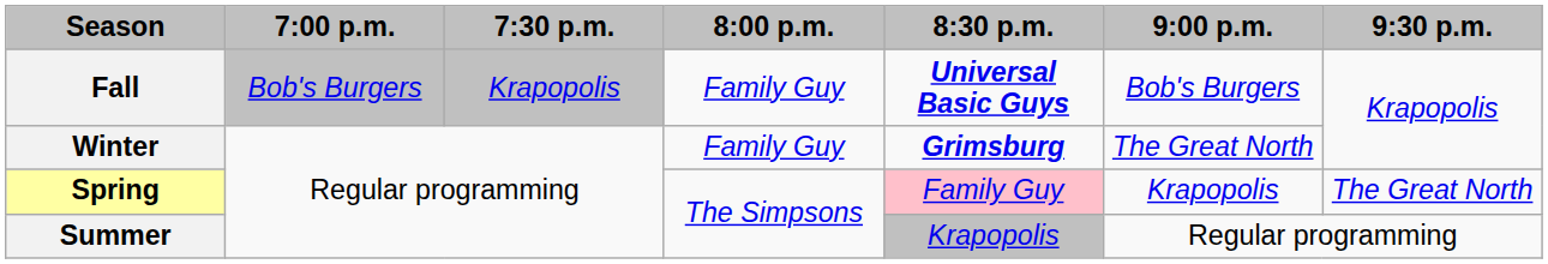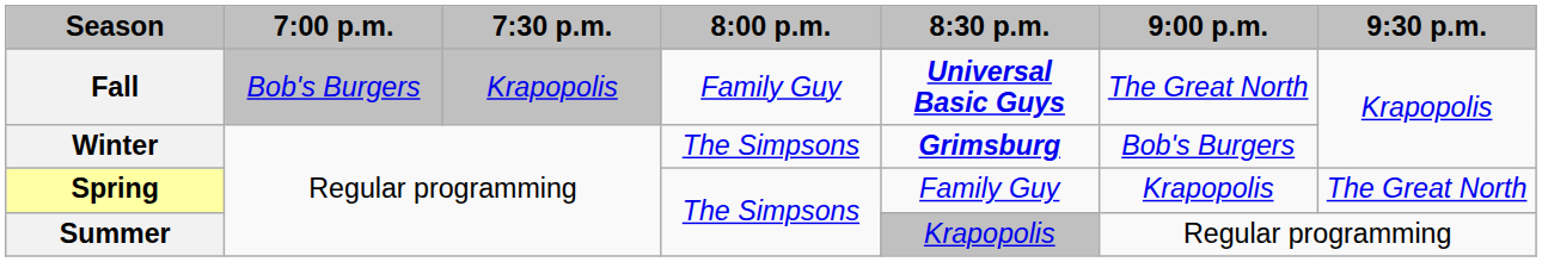Fall | 9:00 p.m.: Bob's Burgers -> The Great North
Winter | 8:00 p.m.: Family Guy -> The Simpsons
Winter | 9:00 p.m.: The Great North -> Bob's Burgers
Spring | 8:30 p.m.: pink background -> no background
